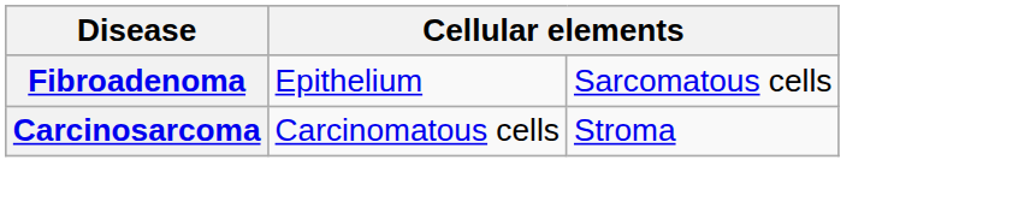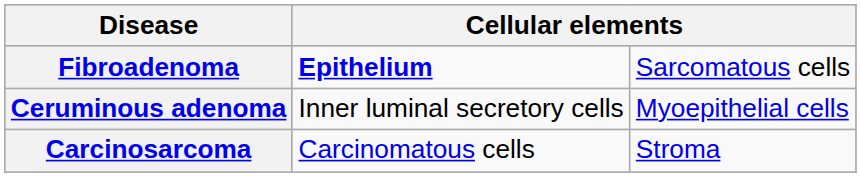Fibroadenoma | column 2: normal -> bold
+ row: Ceruminous adenoma | Inner luminal secretory cells | Myoepithelial cells
